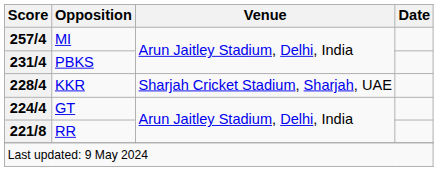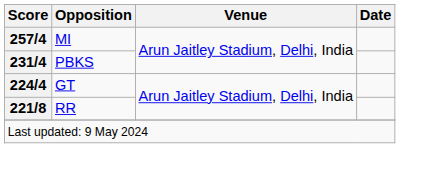- row: 228/4 | KKR | Sharjah Cricket Stadium, Sharjah, UAE
